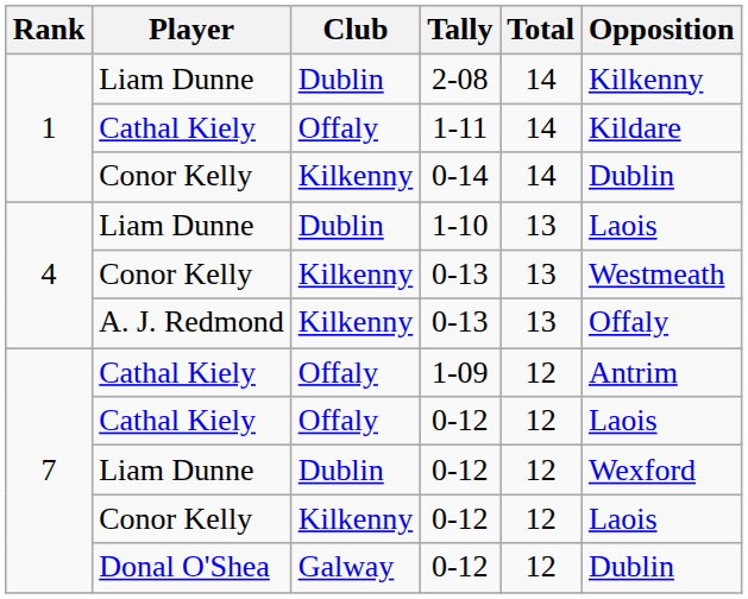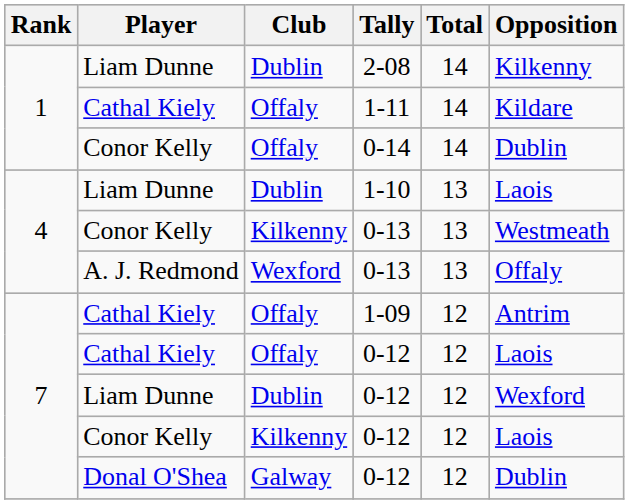0-14 | Club: Kilkenny -> Offaly
A. J. Redmond / 0-13 | Club: Kilkenny -> Wexford
